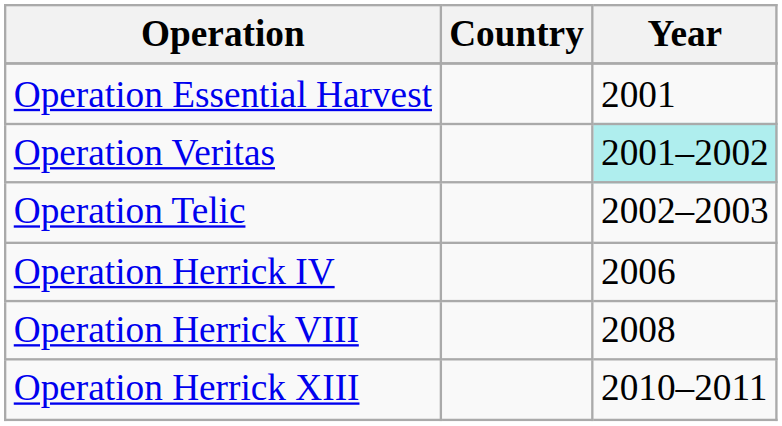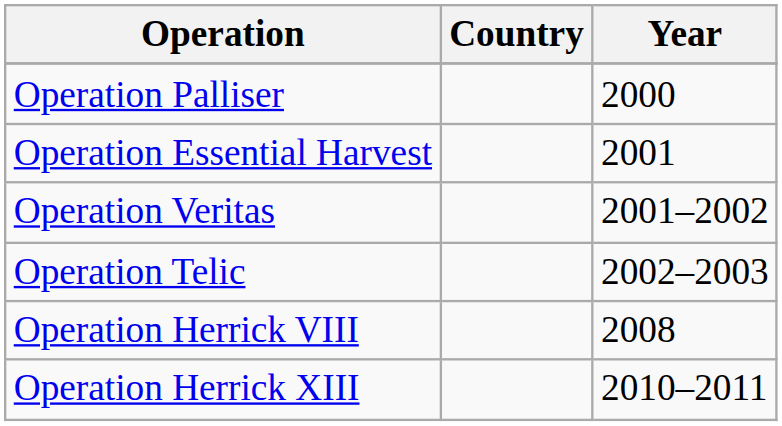+ row: Operation Palliser | 2000
Operation Veritas | Year: paleturquoise background -> no background
- row: Operation Herrick IV | 2006
